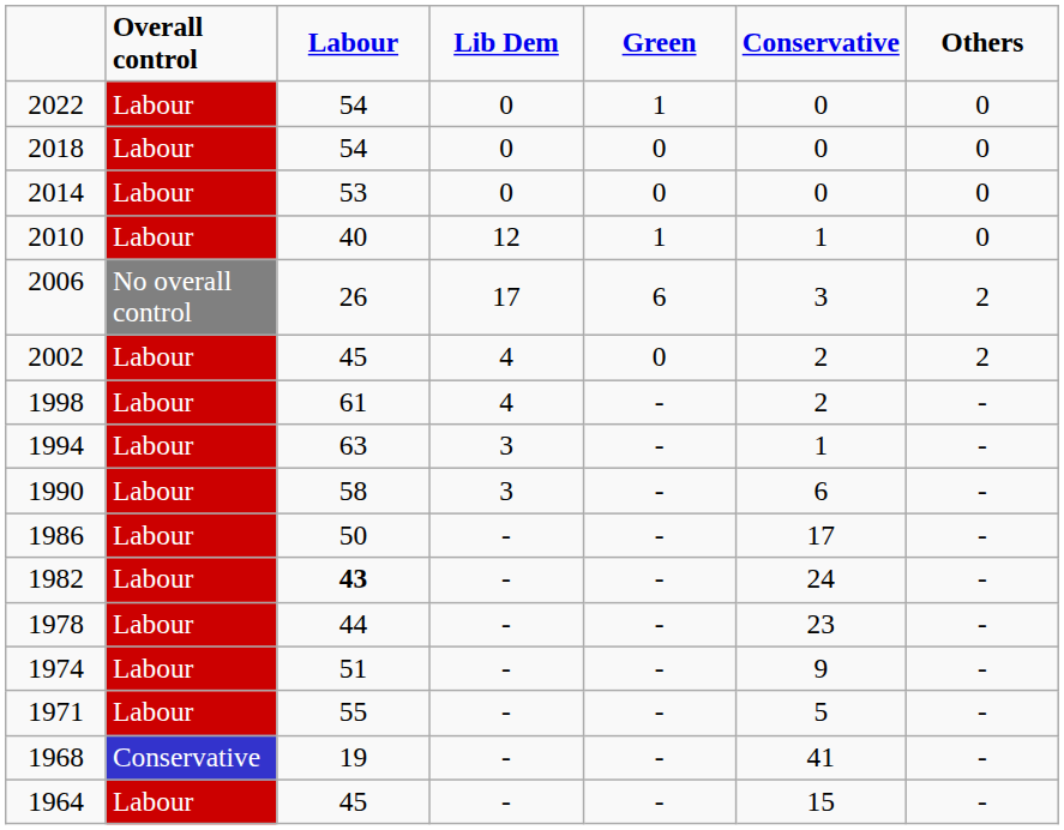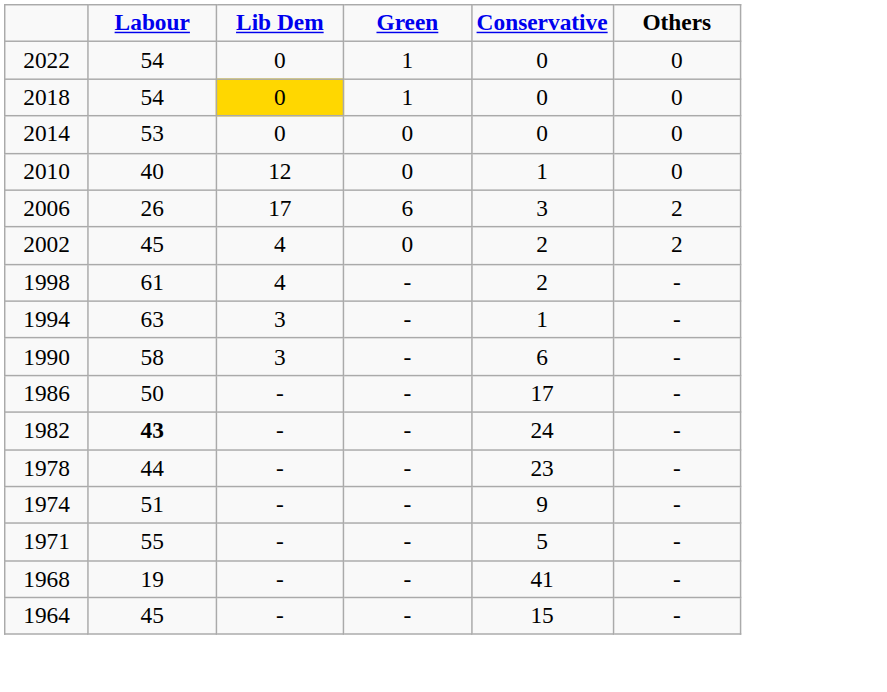- column: Overall control | Labour | Labour | Labour | Labour | No overall control | Labour | Labour | Labour | Labour | Labour | Labour | Labour | Labour | Labour | Conservative | Labour
2018 | Lib Dem: no background -> gold background
2018 | Green: 0 -> 1
2010 | Green: 1 -> 0
